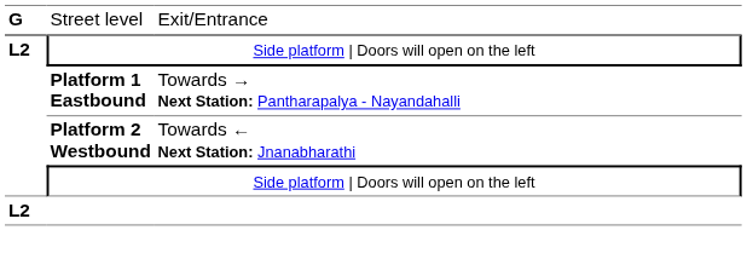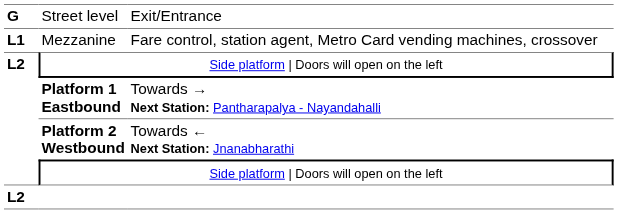+ row: L1 | Mezzanine | Fare control, station agent, Metro Card vending machines, crossover
